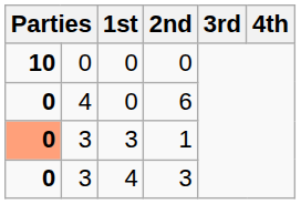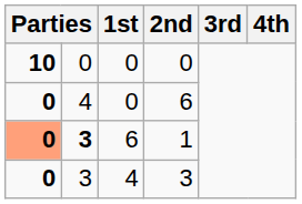1 | column 2: normal -> bold
1 | 1st: 3 -> 6
